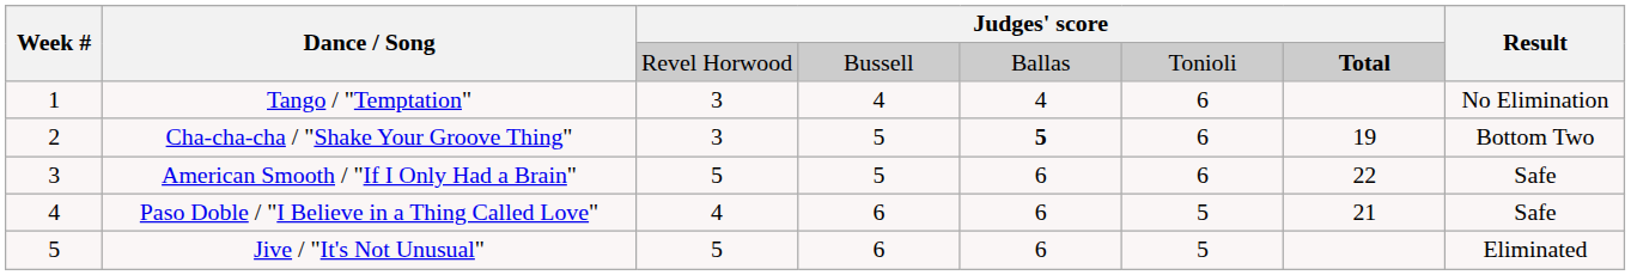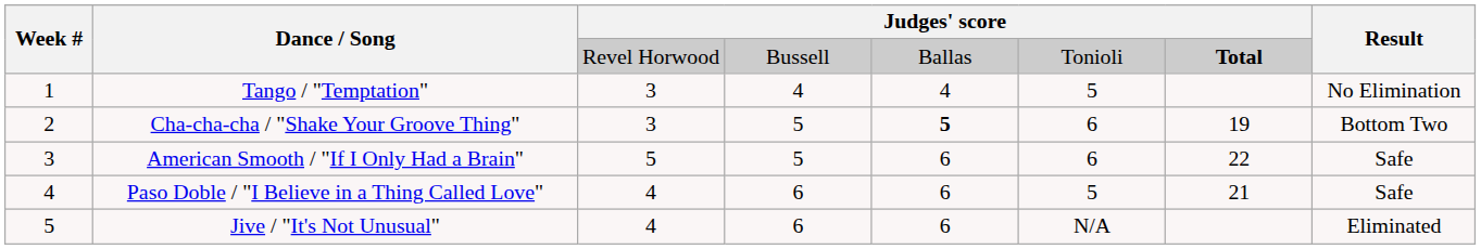Tango / "Temptation" | column 6: 6 -> 5
Jive / "It's Not Unusual" | column 3: 5 -> 4
Jive / "It's Not Unusual" | column 6: 5 -> N/A
